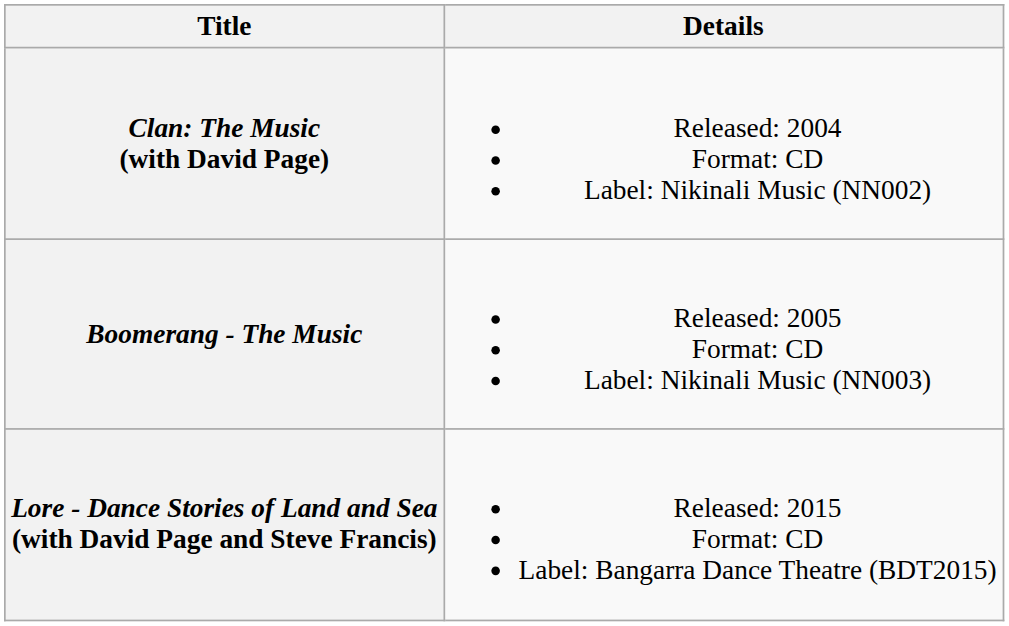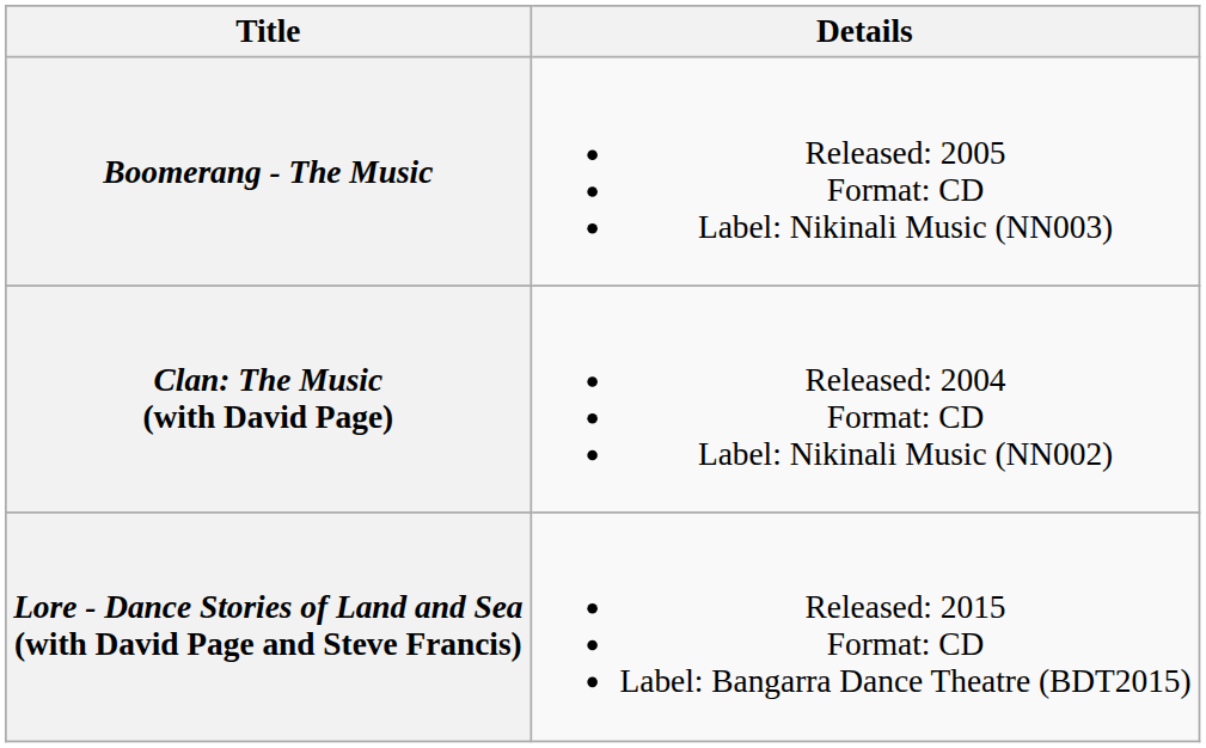rows swapped: Clan: The Music (with David Page) <-> Boomerang - The Music
